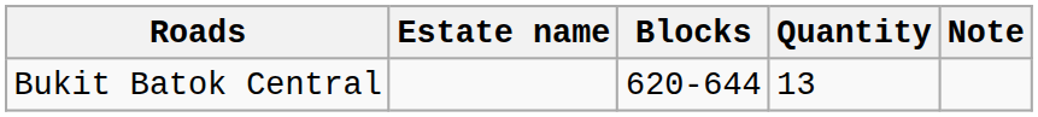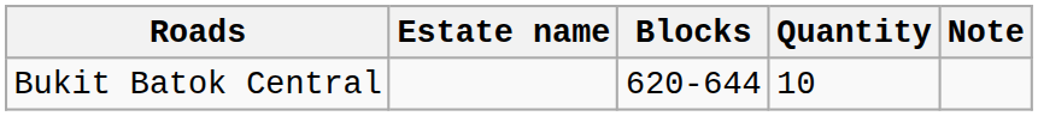Bukit Batok Central | Quantity: 13 -> 10
